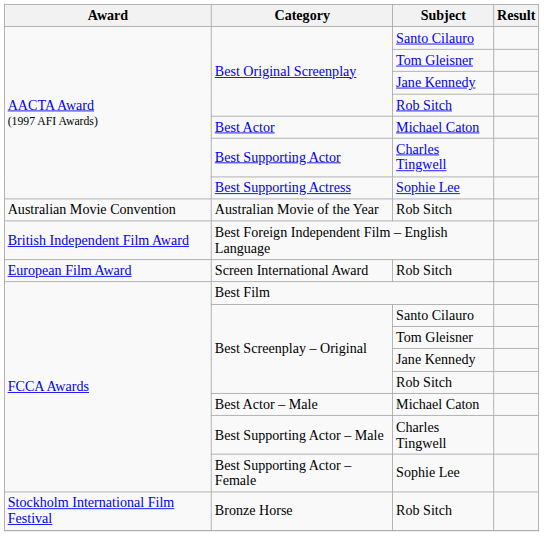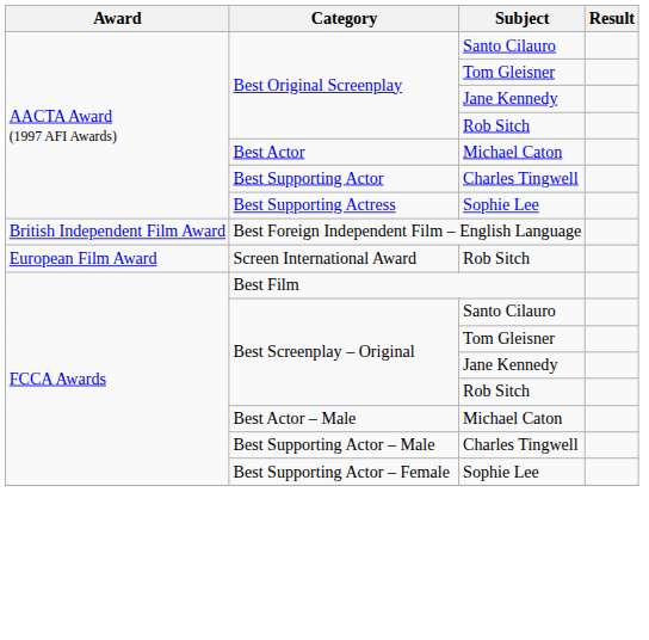- row: Australian Movie Convention | Australian Movie of the Year | Rob Sitch
- row: Stockholm International Film Festival | Bronze Horse | Rob Sitch
